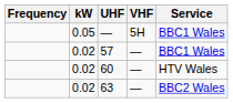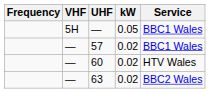columns swapped: VHF <-> kW
